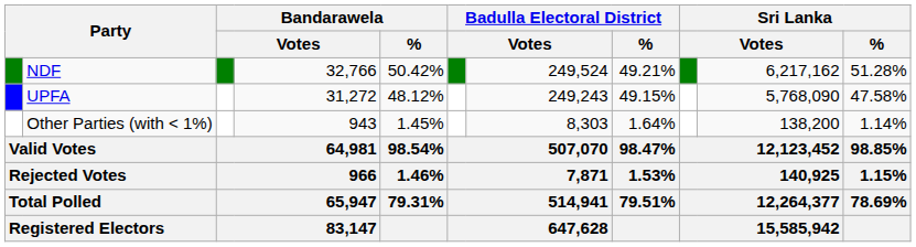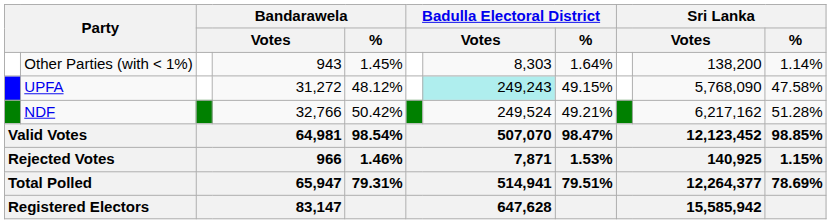rows swapped: NDF <-> Other Parties (with < 1%)
UPFA | column 7: no background -> paleturquoise background
